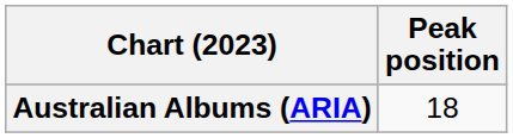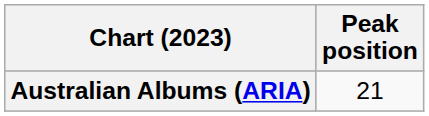Australian Albums (ARIA) | Peak position: 18 -> 21
